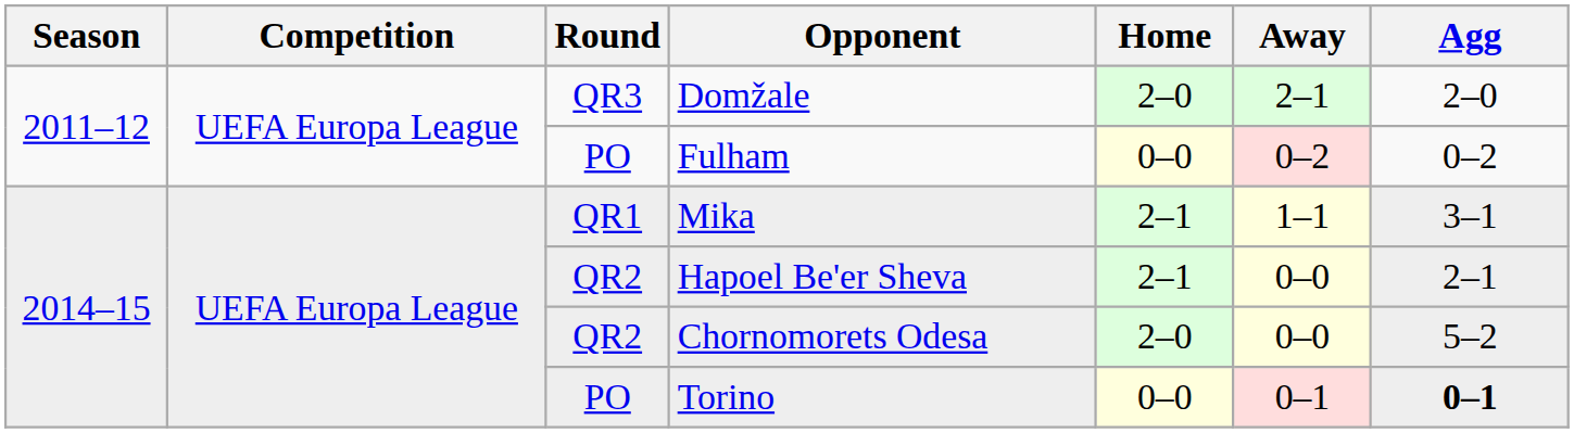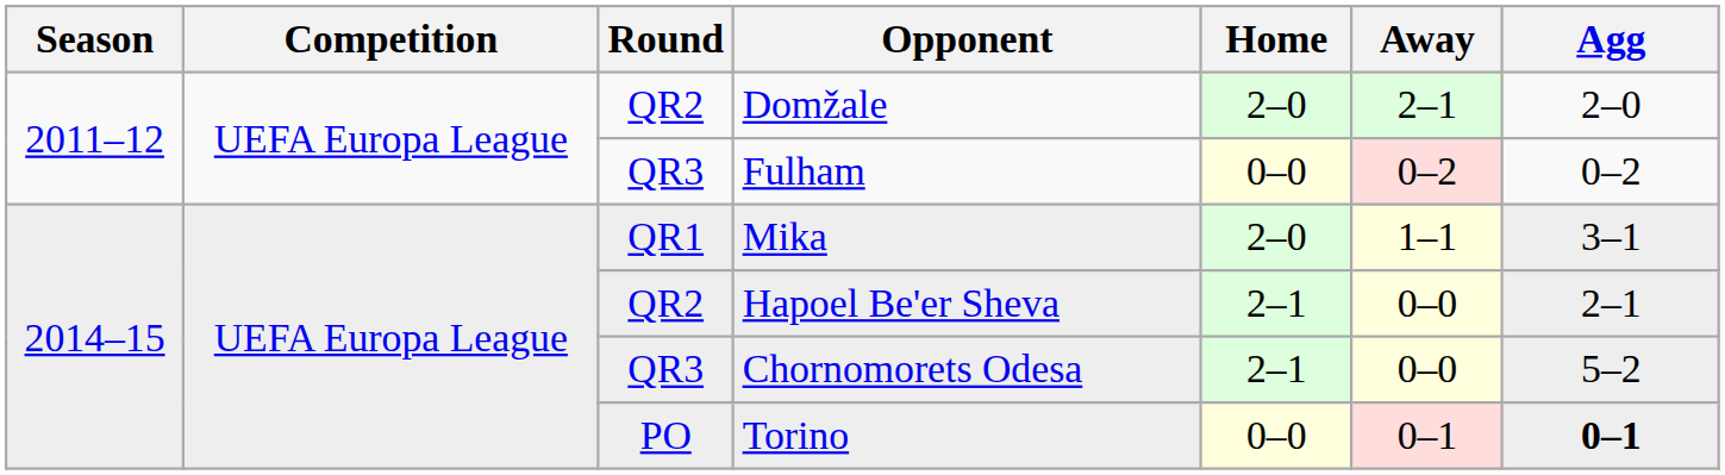Domžale | Round: QR3 -> QR2
Fulham | Round: PO -> QR3
Mika | Home: 2–1 -> 2–0
Chornomorets Odesa | Round: QR2 -> QR3
Chornomorets Odesa | Home: 2–0 -> 2–1
